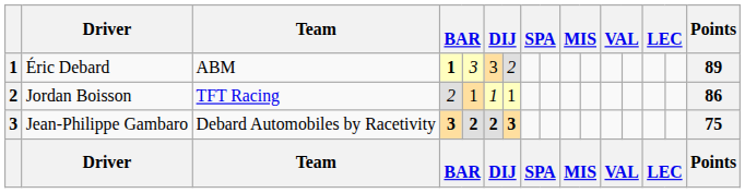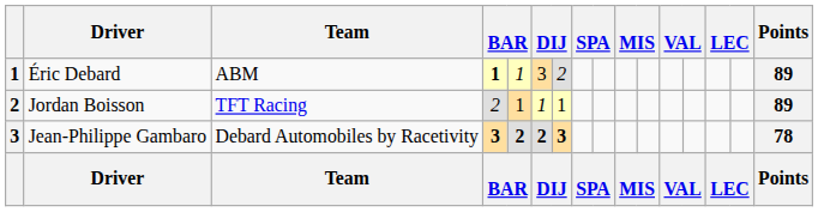Éric Debard | column 5: 3 -> 1
Jordan Boisson | Points: 86 -> 89
Jean-Philippe Gambaro | Points: 75 -> 78
